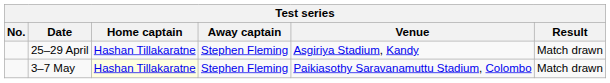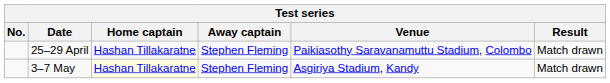25–29 April | Venue: Asgiriya Stadium, Kandy -> Paikiasothy Saravanamuttu Stadium, Colombo
3–7 May | Venue: Paikiasothy Saravanamuttu Stadium, Colombo -> Asgiriya Stadium, Kandy
